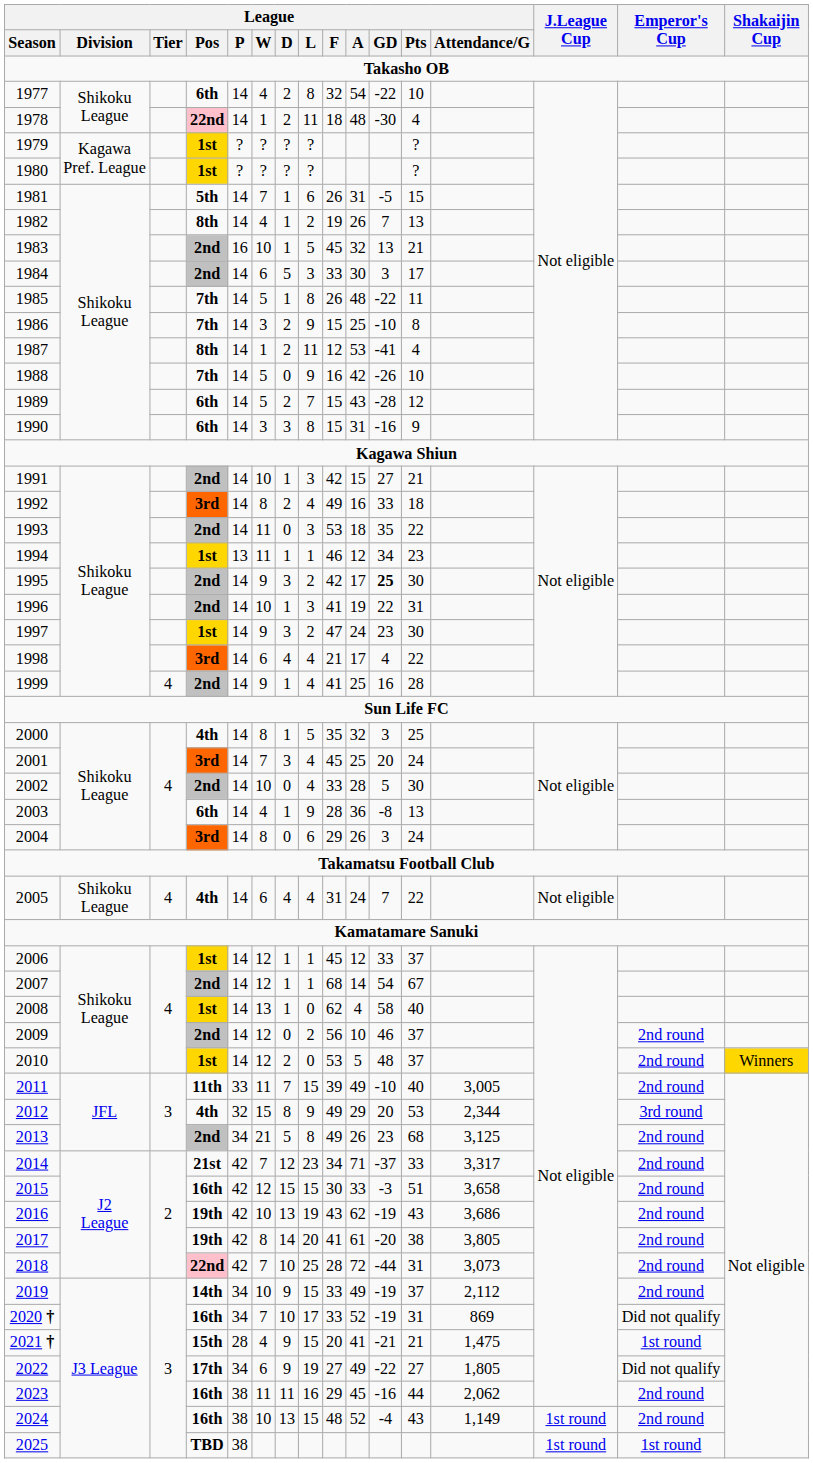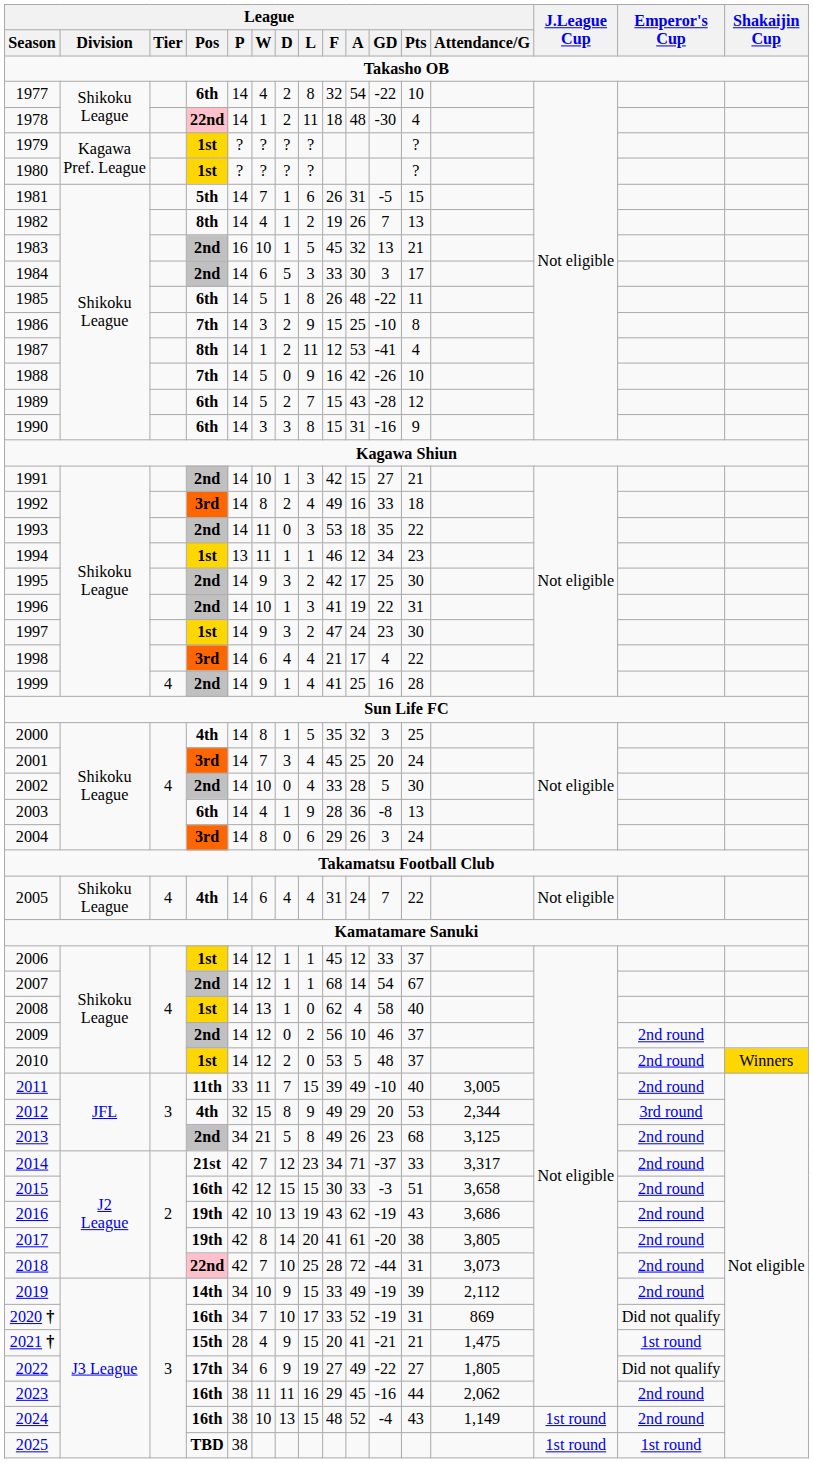1985 | League / Pos: 7th -> 6th
1995 | League / GD: bold -> normal
2019 | League / Pts: 37 -> 39
